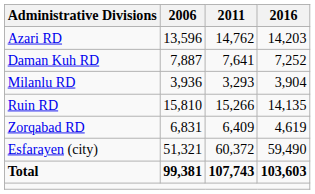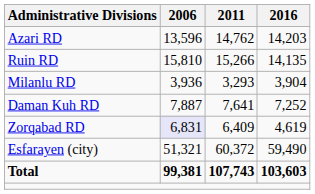rows swapped: Daman Kuh RD <-> Ruin RD
Zorqabad RD | 2006: no background -> lavender background
